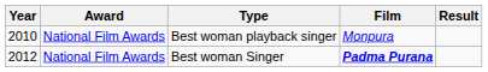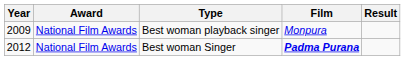Best woman playback singer | Year: 2010 -> 2009
